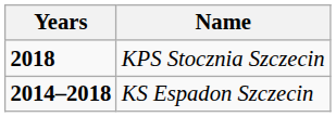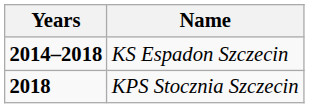rows swapped: KS Espadon Szczecin <-> KPS Stocznia Szczecin
